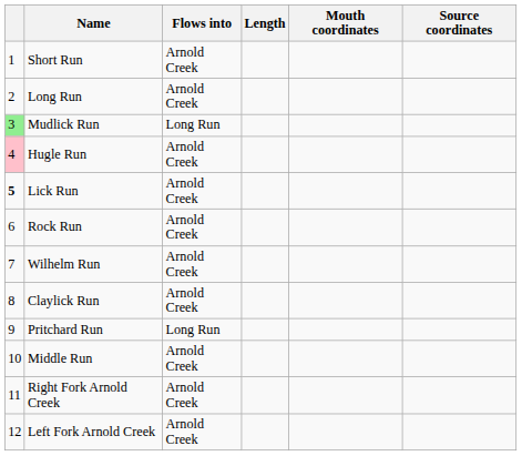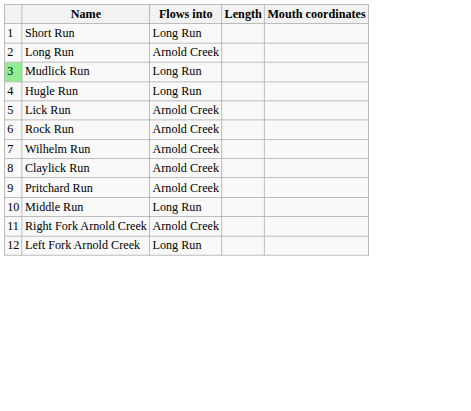- column: Source coordinates
Short Run | Flows into: Arnold Creek -> Long Run
Hugle Run | column 1: pink background -> no background
Hugle Run | Flows into: Arnold Creek -> Long Run
Lick Run | column 1: bold -> normal
Pritchard Run | Flows into: Long Run -> Arnold Creek
Middle Run | Flows into: Arnold Creek -> Long Run
Left Fork Arnold Creek | Flows into: Arnold Creek -> Long Run
